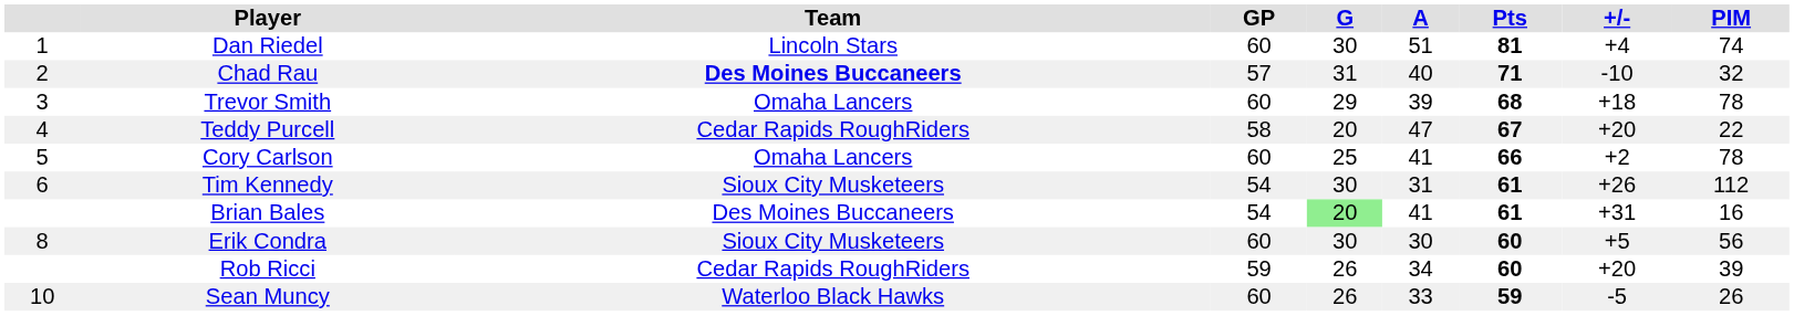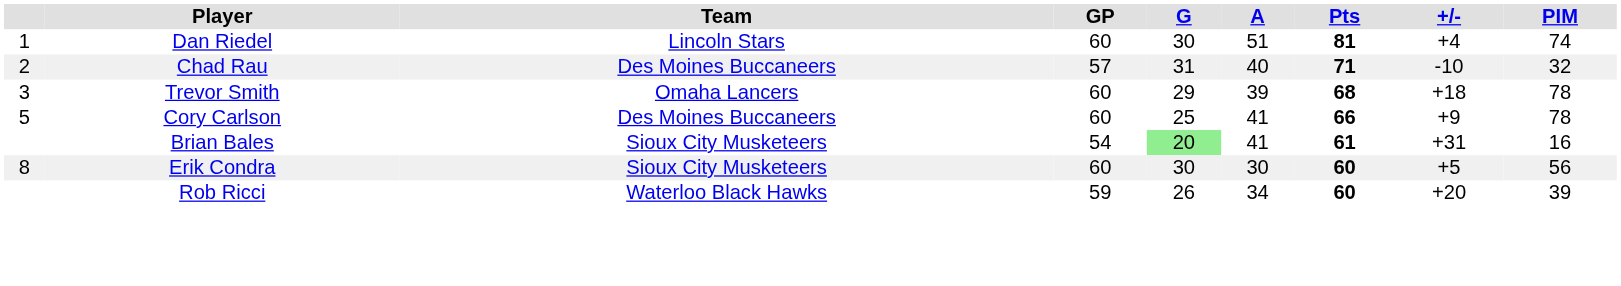Chad Rau | Team: bold -> normal
- row: 4 | Teddy Purcell | Cedar Rapids RoughRiders | 58 | 20 | 47 | 67 | +20 | 22
Cory Carlson | Team: Omaha Lancers -> Des Moines Buccaneers
Cory Carlson | +/-: +2 -> +9
- row: 6 | Tim Kennedy | Sioux City Musketeers | 54 | 30 | 31 | 61 | +26 | 112
Brian Bales | Team: Des Moines Buccaneers -> Sioux City Musketeers
Rob Ricci | Team: Cedar Rapids RoughRiders -> Waterloo Black Hawks
- row: 10 | Sean Muncy | Waterloo Black Hawks | 60 | 26 | 33 | 59 | -5 | 26
